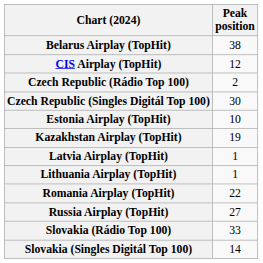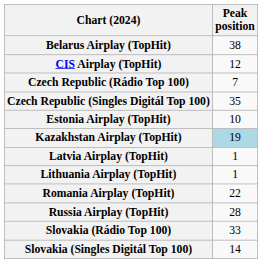Czech Republic (Rádio Top 100) | Peak position: 2 -> 7
Czech Republic (Singles Digitál Top 100) | Peak position: 30 -> 35
Kazakhstan Airplay (TopHit) | Peak position: no background -> lightblue background
Russia Airplay (TopHit) | Peak position: 27 -> 28
